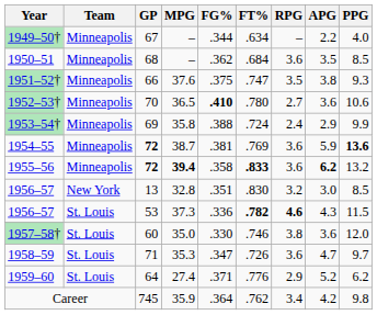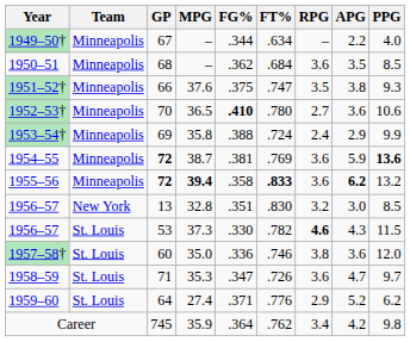1956–57 / 53 | FG%: .336 -> .330
1956–57 / 53 | FT%: bold -> normal
1957–58† | FG%: .330 -> .336
